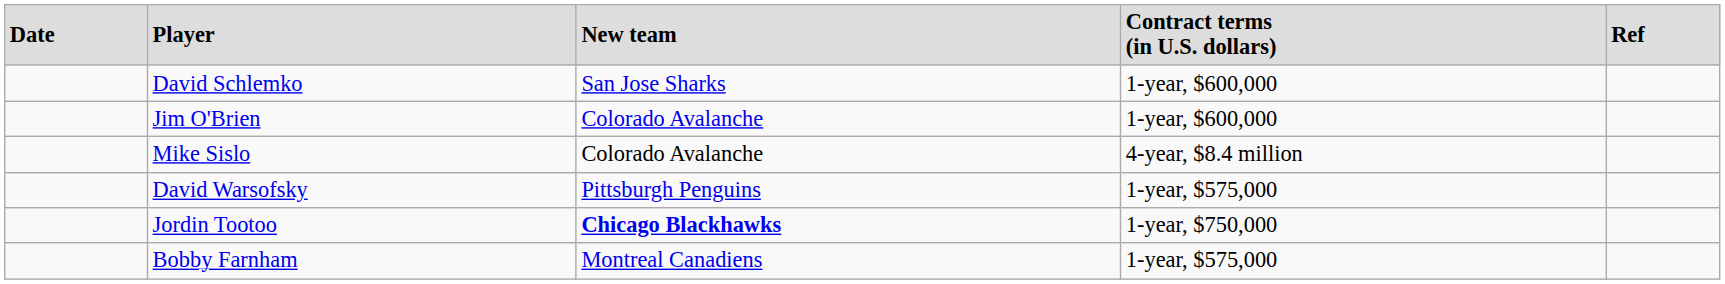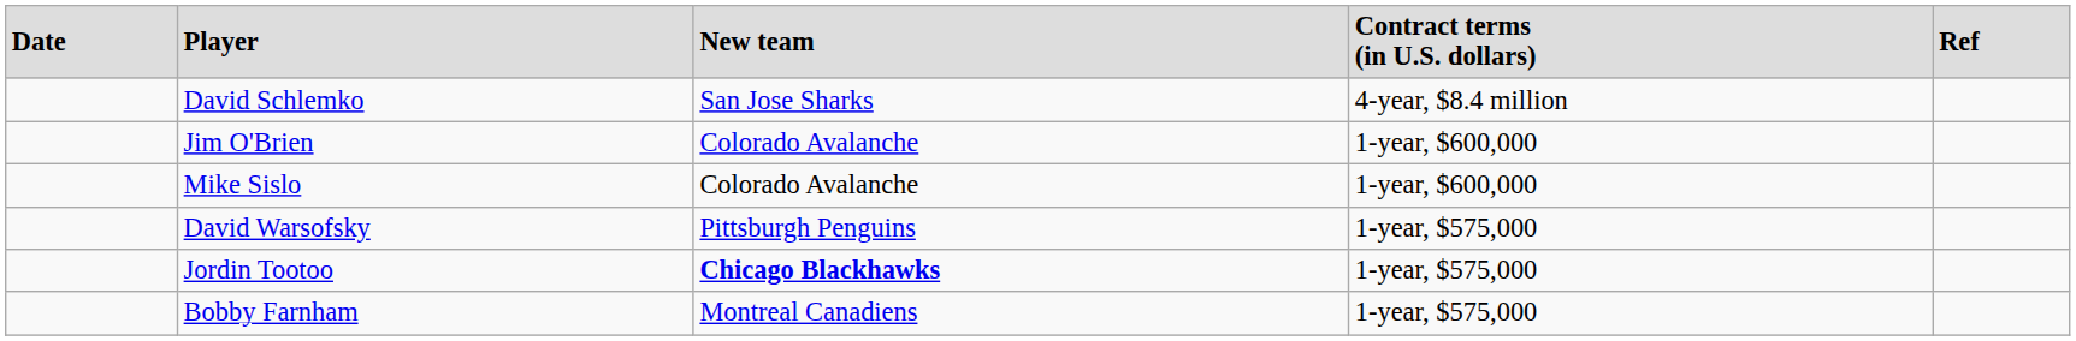David Schlemko | column 4: 1-year, $600,000 -> 4-year, $8.4 million
Mike Sislo | column 4: 4-year, $8.4 million -> 1-year, $600,000
Jordin Tootoo | column 4: 1-year, $750,000 -> 1-year, $575,000
